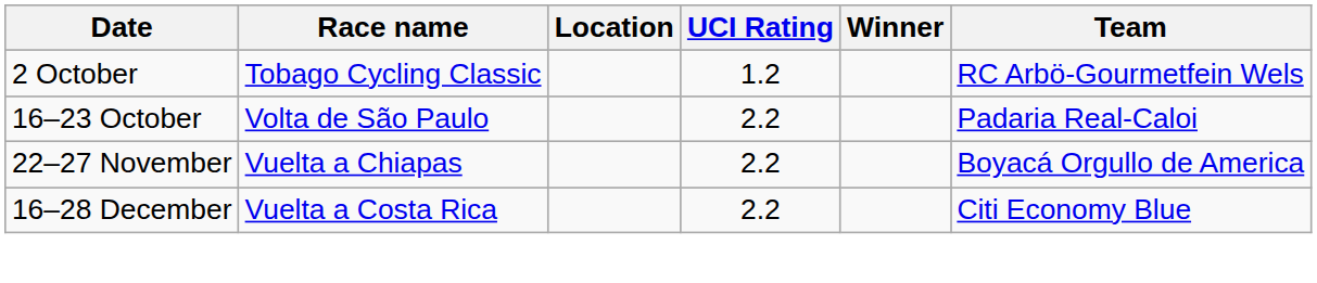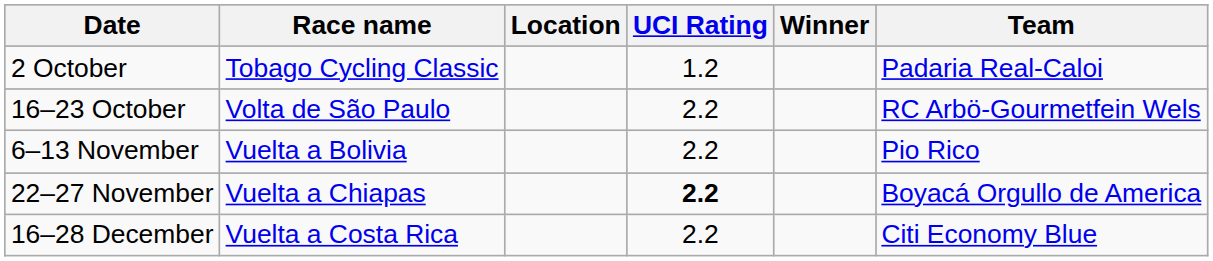2 October | Team: RC Arbö-Gourmetfein Wels -> Padaria Real-Caloi
16–23 October | Team: Padaria Real-Caloi -> RC Arbö-Gourmetfein Wels
+ row: 6–13 November | Vuelta a Bolivia | 2.2 | Pio Rico
22–27 November | UCI Rating: normal -> bold
